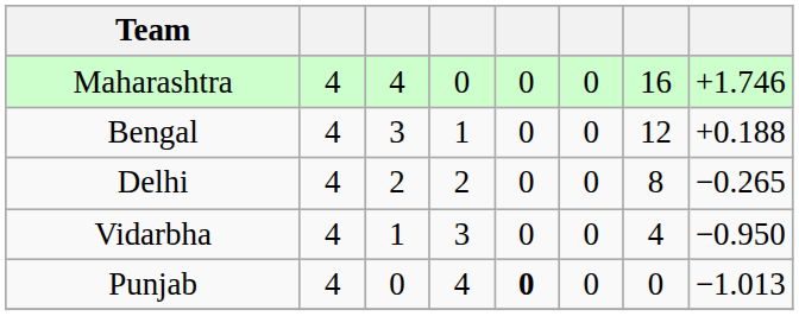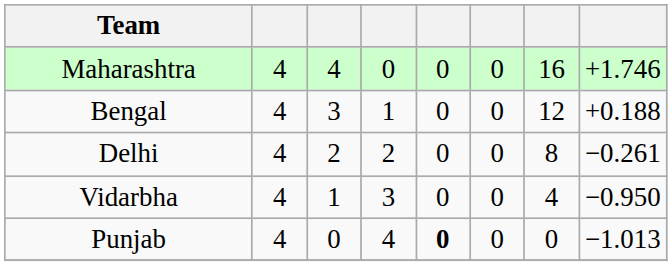Delhi | column 8: −0.265 -> −0.261
